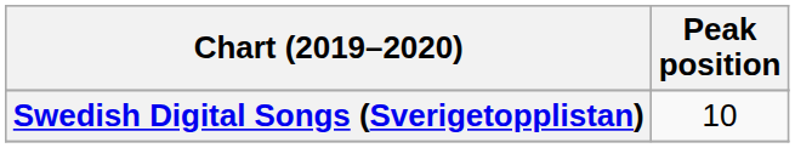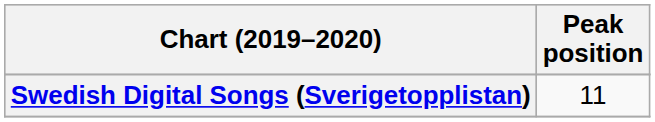Swedish Digital Songs (Sverigetopplistan) | Peak position: 10 -> 11
